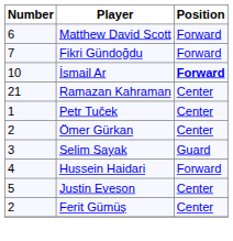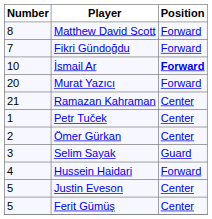Matthew David Scott | Number: 6 -> 8
+ row: 20 | Murat Yazıcı | Forward
Ferit Gümüş | Number: 2 -> 5
